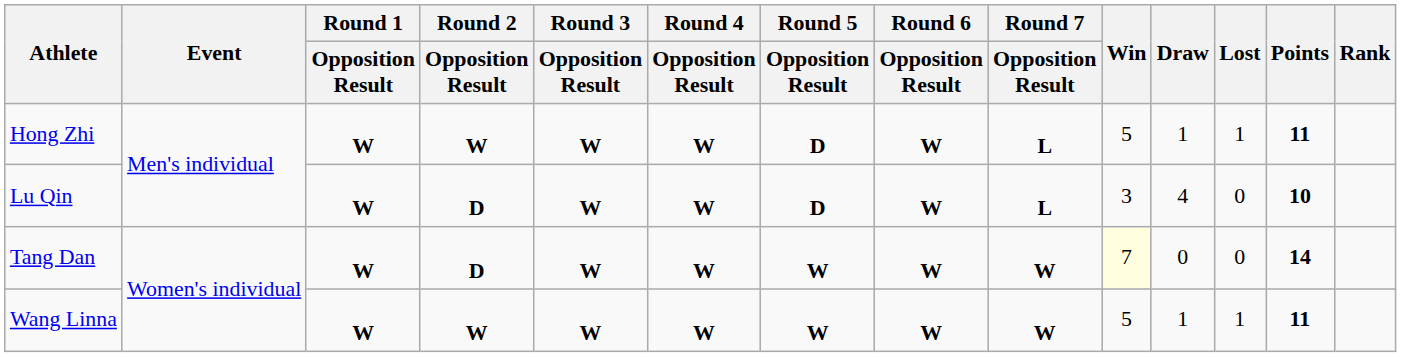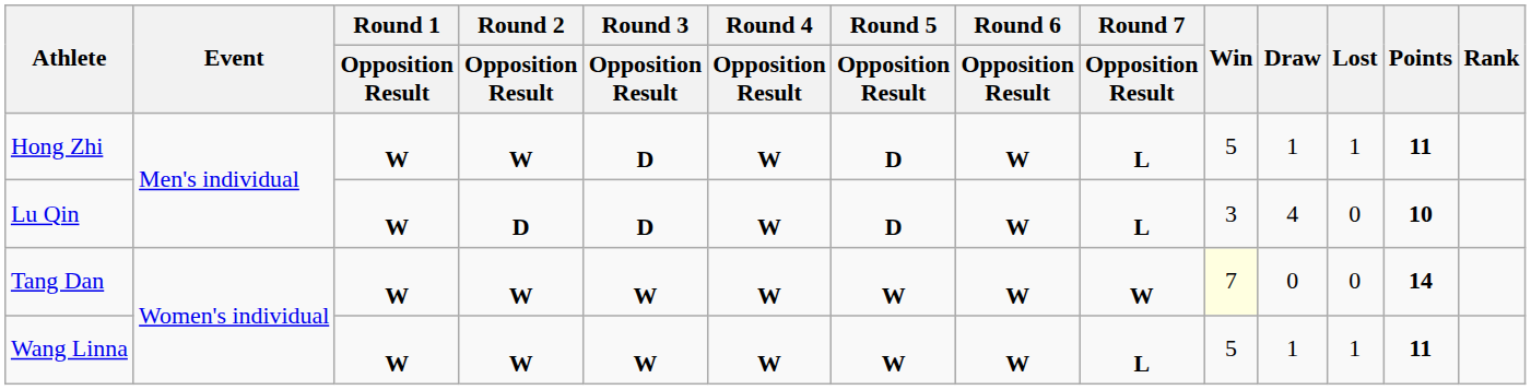Hong Zhi | Round 3 / Opposition Result: W -> D
Lu Qin | Round 3 / Opposition Result: W -> D
Tang Dan | Round 2 / Opposition Result: D -> W
Wang Linna | Round 7 / Opposition Result: W -> L
